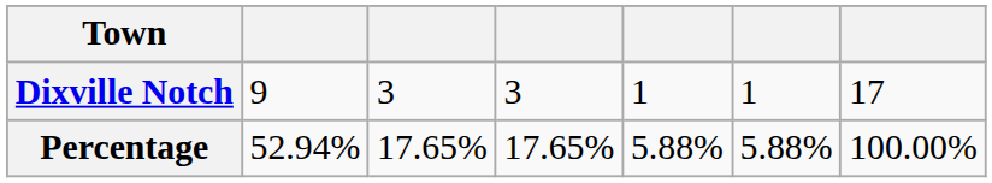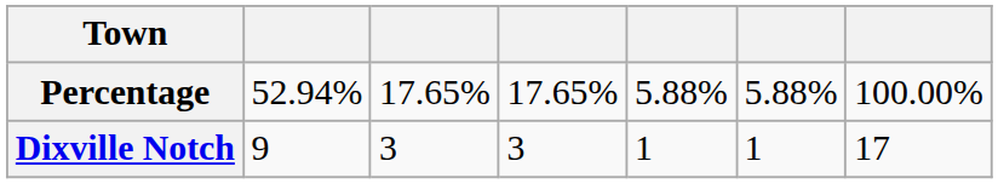rows swapped: Dixville Notch <-> Percentage
